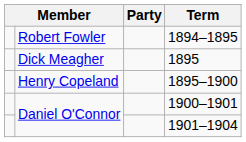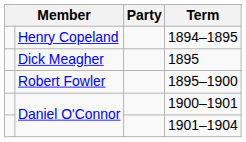1894–1895 | column 2: Robert Fowler -> Henry Copeland
1895–1900 | column 2: Henry Copeland -> Robert Fowler
